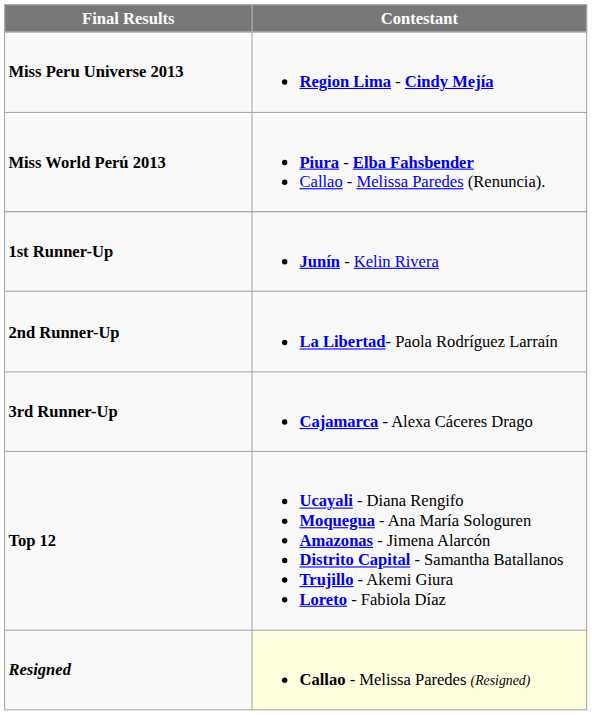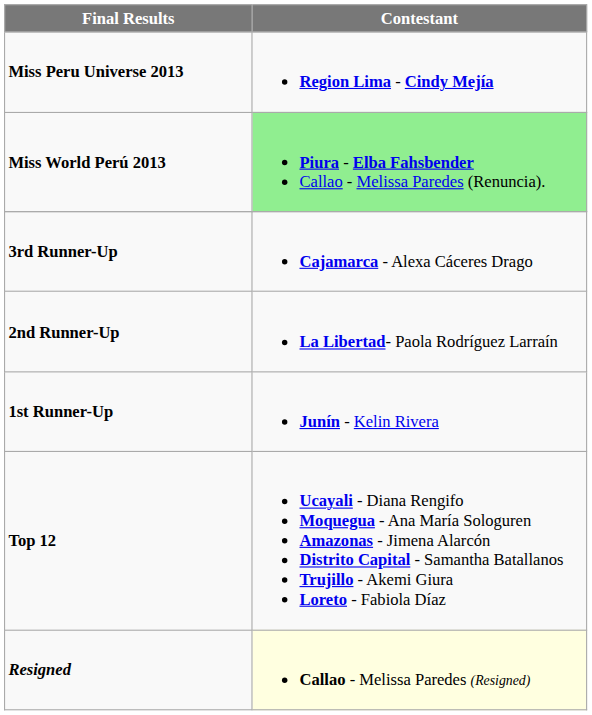Miss World Perú 2013 | Contestant: no background -> lightgreen background
rows swapped: 1st Runner-Up <-> 3rd Runner-Up
